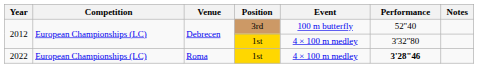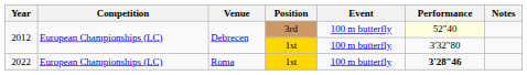2012 / 3rd | Performance: no background -> lightyellow background
2012 / 1st | Event: 4 × 100 m medley -> 100 m butterfly
2022 | Event: 4 × 100 m medley -> 100 m butterfly
